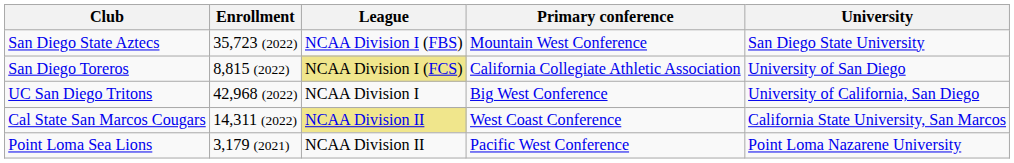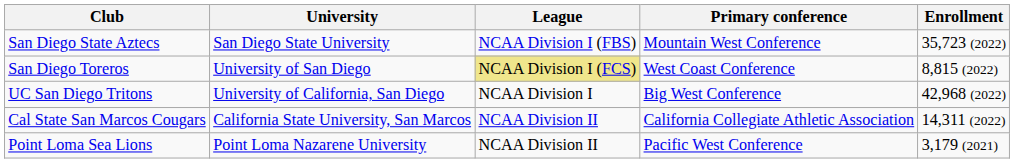columns swapped: University <-> Enrollment
San Diego Toreros | Primary conference: California Collegiate Athletic Association -> West Coast Conference
Cal State San Marcos Cougars | League: khaki background -> no background
Cal State San Marcos Cougars | Primary conference: West Coast Conference -> California Collegiate Athletic Association
